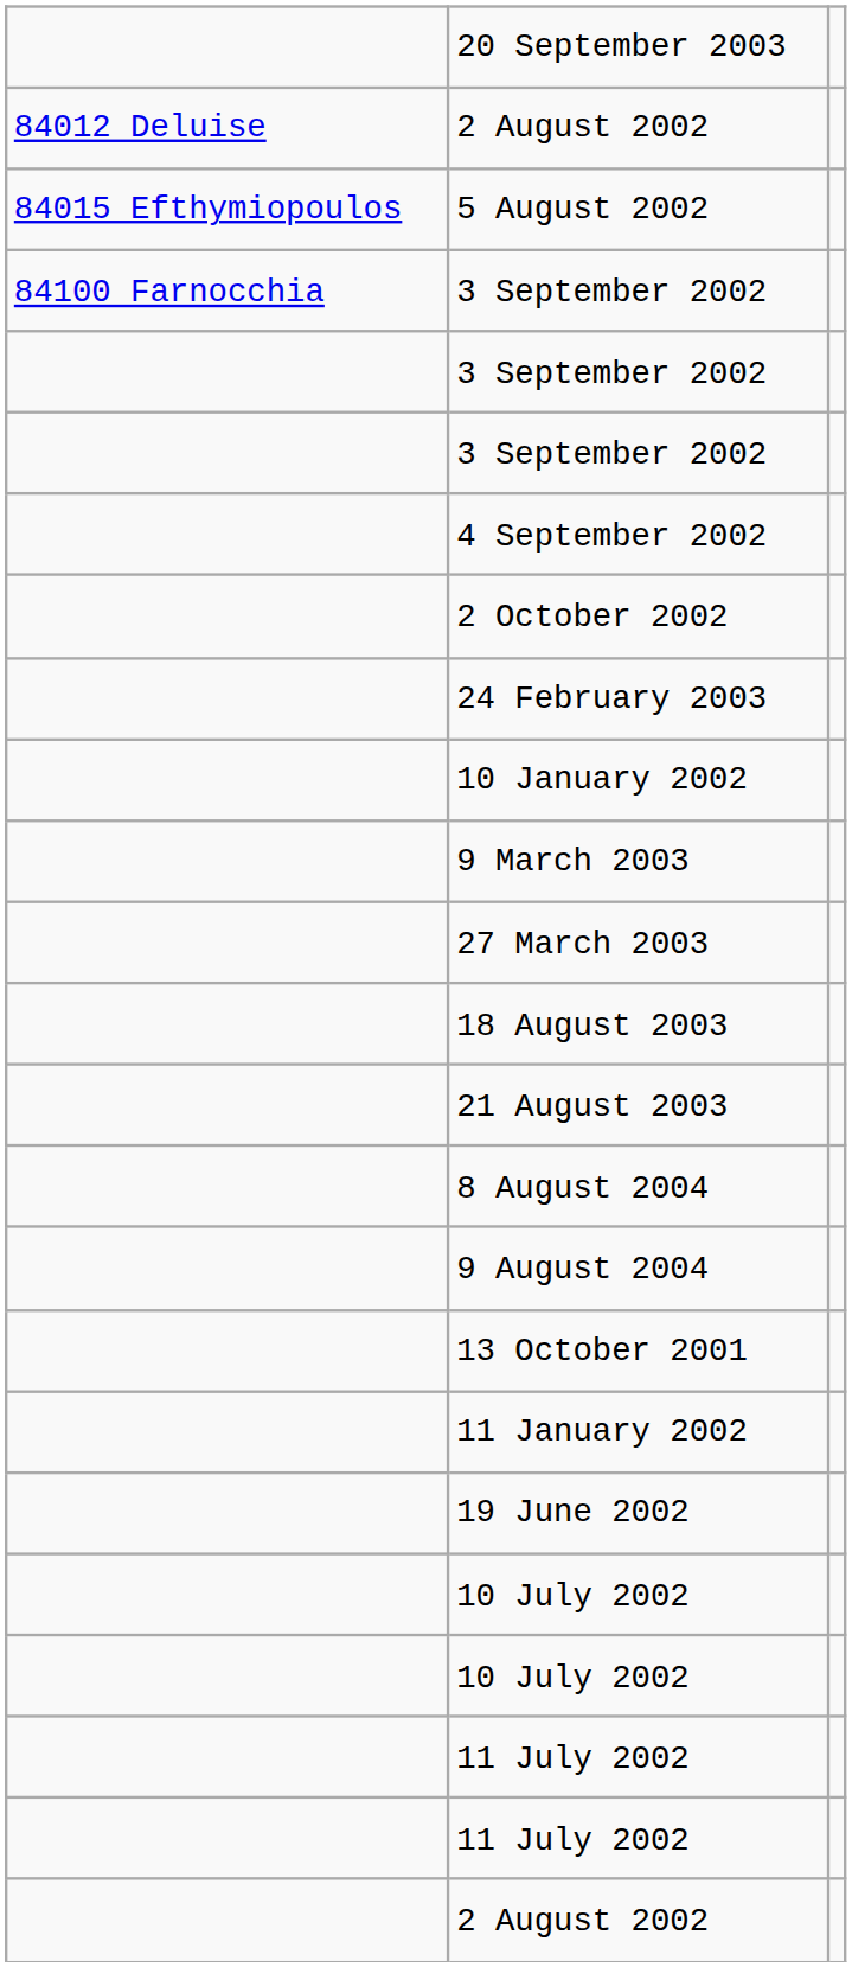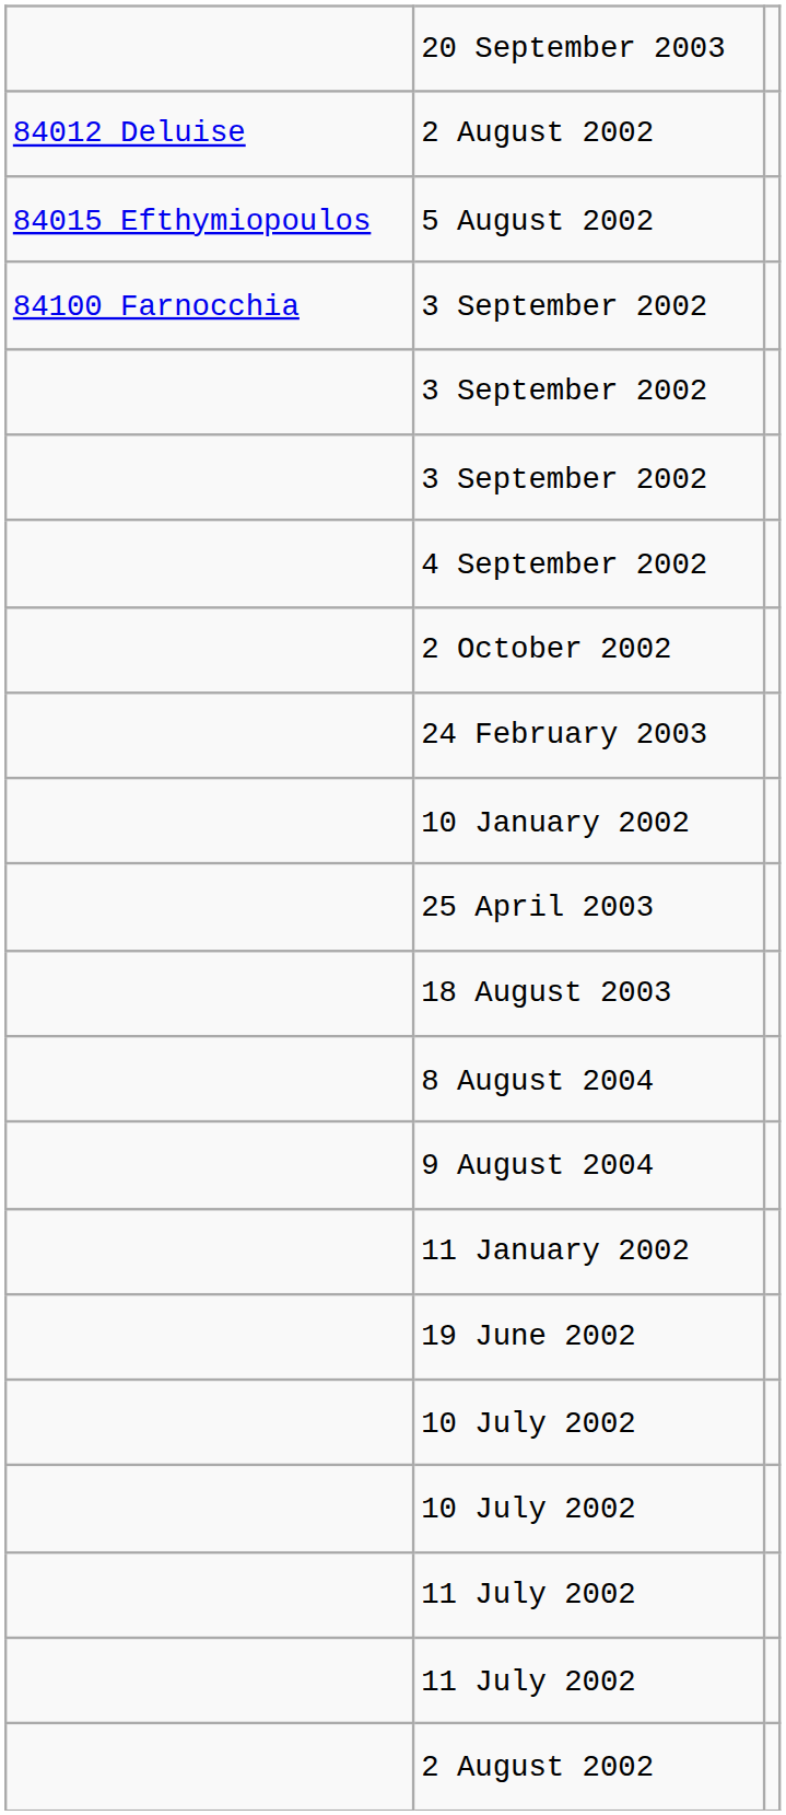- row: 9 March 2003
- row: 27 March 2003
+ row: 25 April 2003
- row: 21 August 2003
- row: 13 October 2001
